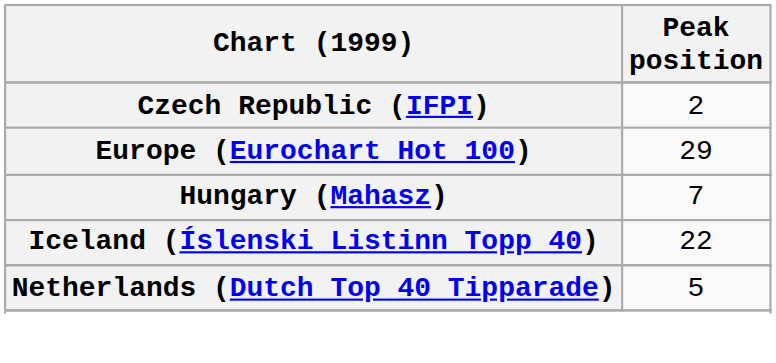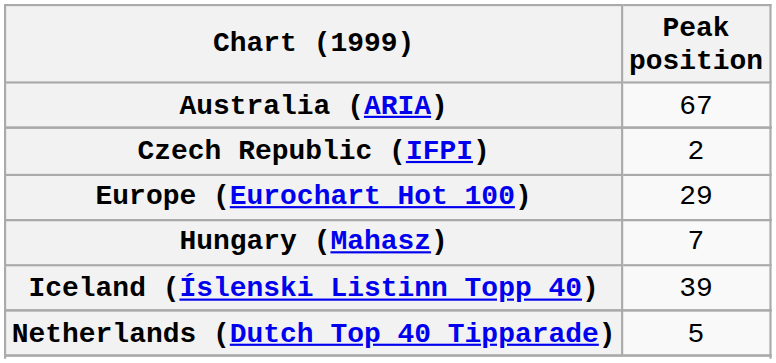+ row: Australia (ARIA) | 67
Iceland (Íslenski Listinn Topp 40) | Peak position: 22 -> 39
